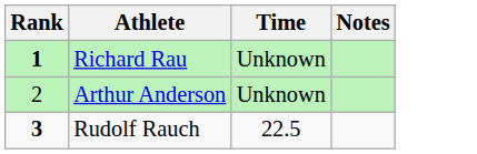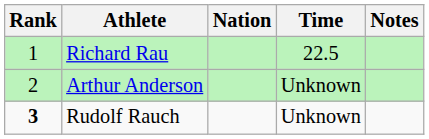+ column: Nation
Richard Rau | Rank: bold -> normal
Richard Rau | Time: Unknown -> 22.5
Rudolf Rauch | Time: 22.5 -> Unknown
